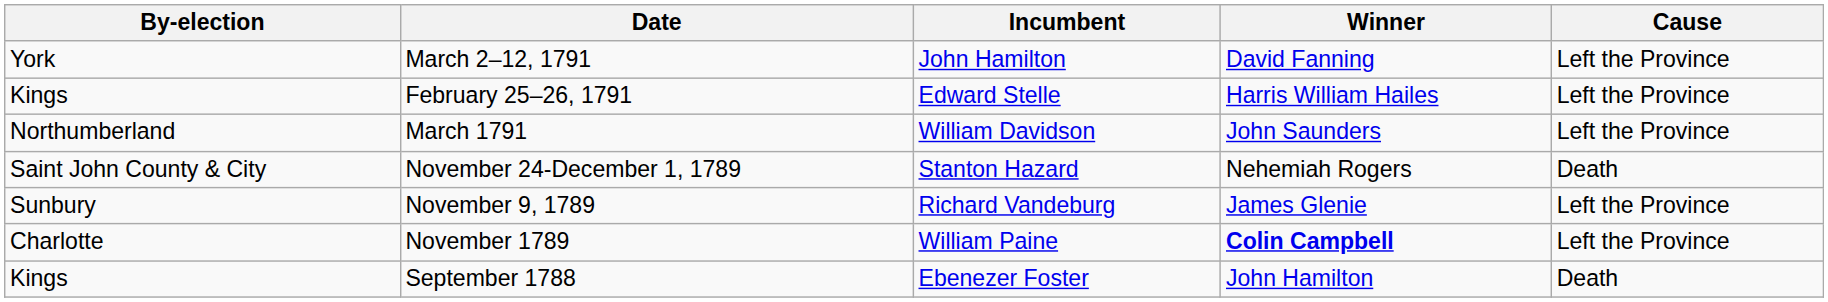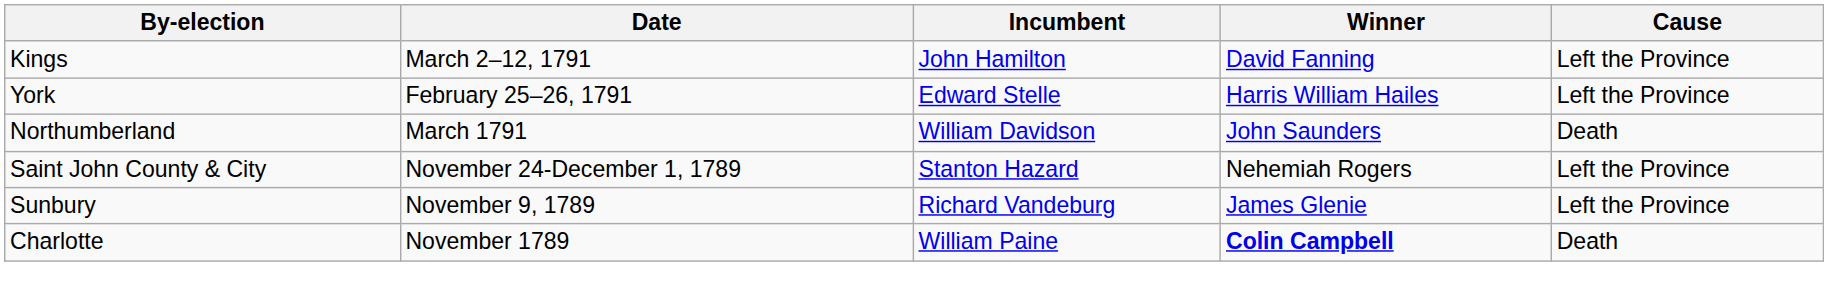March 2–12, 1791 | By-election: York -> Kings
February 25–26, 1791 | By-election: Kings -> York
March 1791 | Cause: Left the Province -> Death
November 24-December 1, 1789 | Cause: Death -> Left the Province
November 1789 | Cause: Left the Province -> Death
- row: Kings | September 1788 | Ebenezer Foster | John Hamilton | Death
